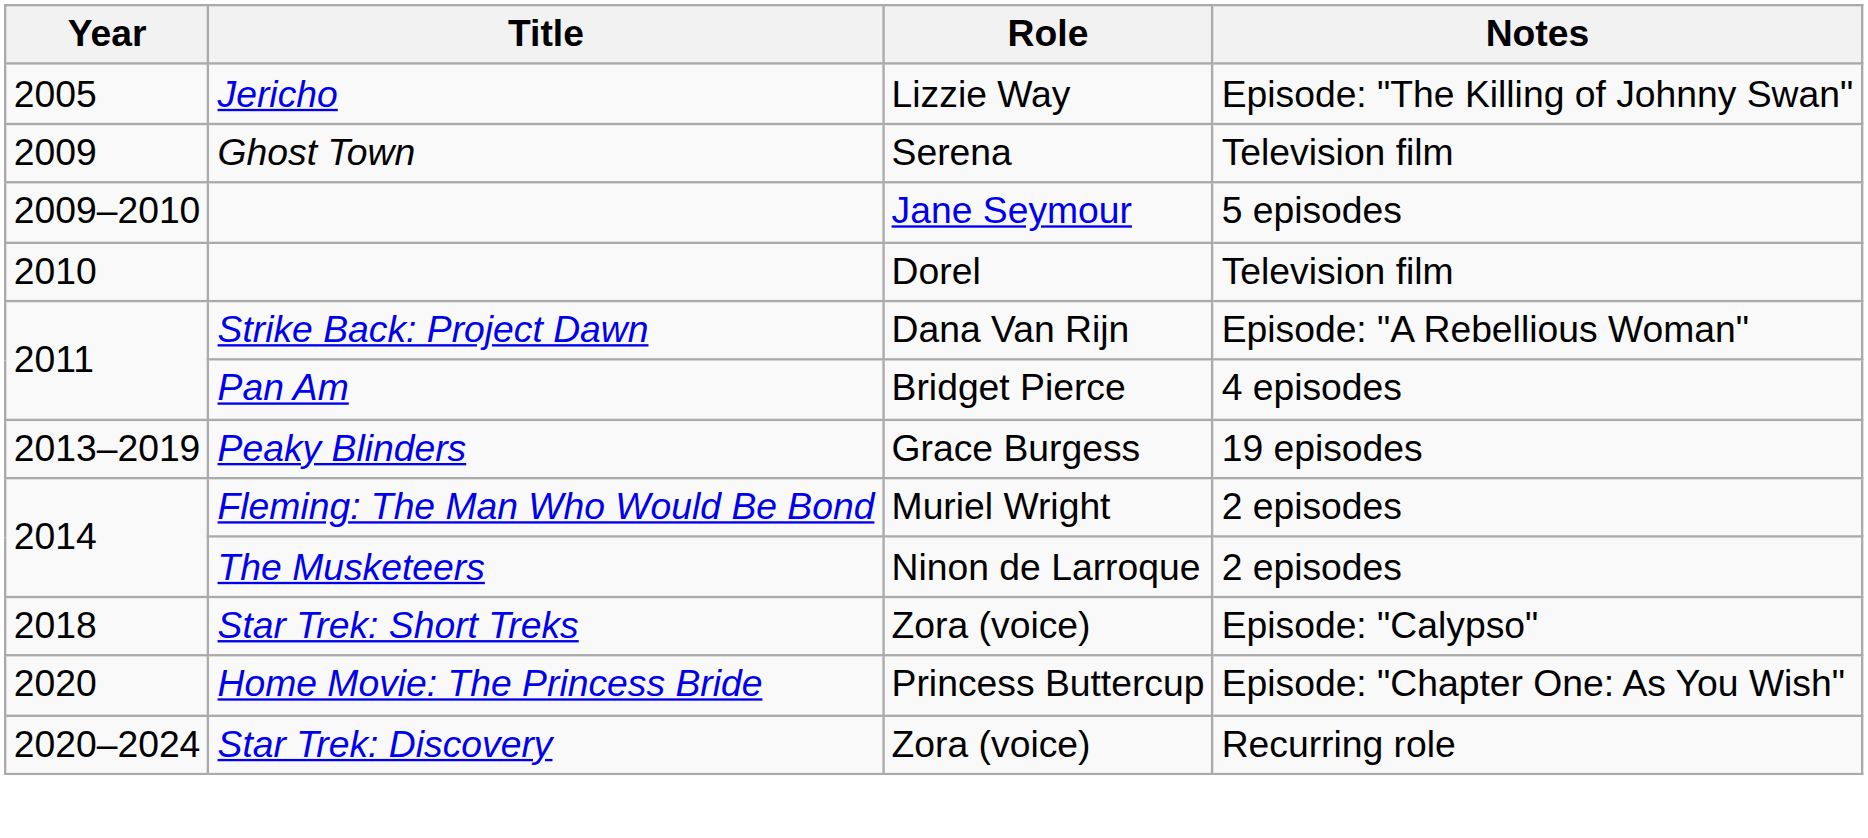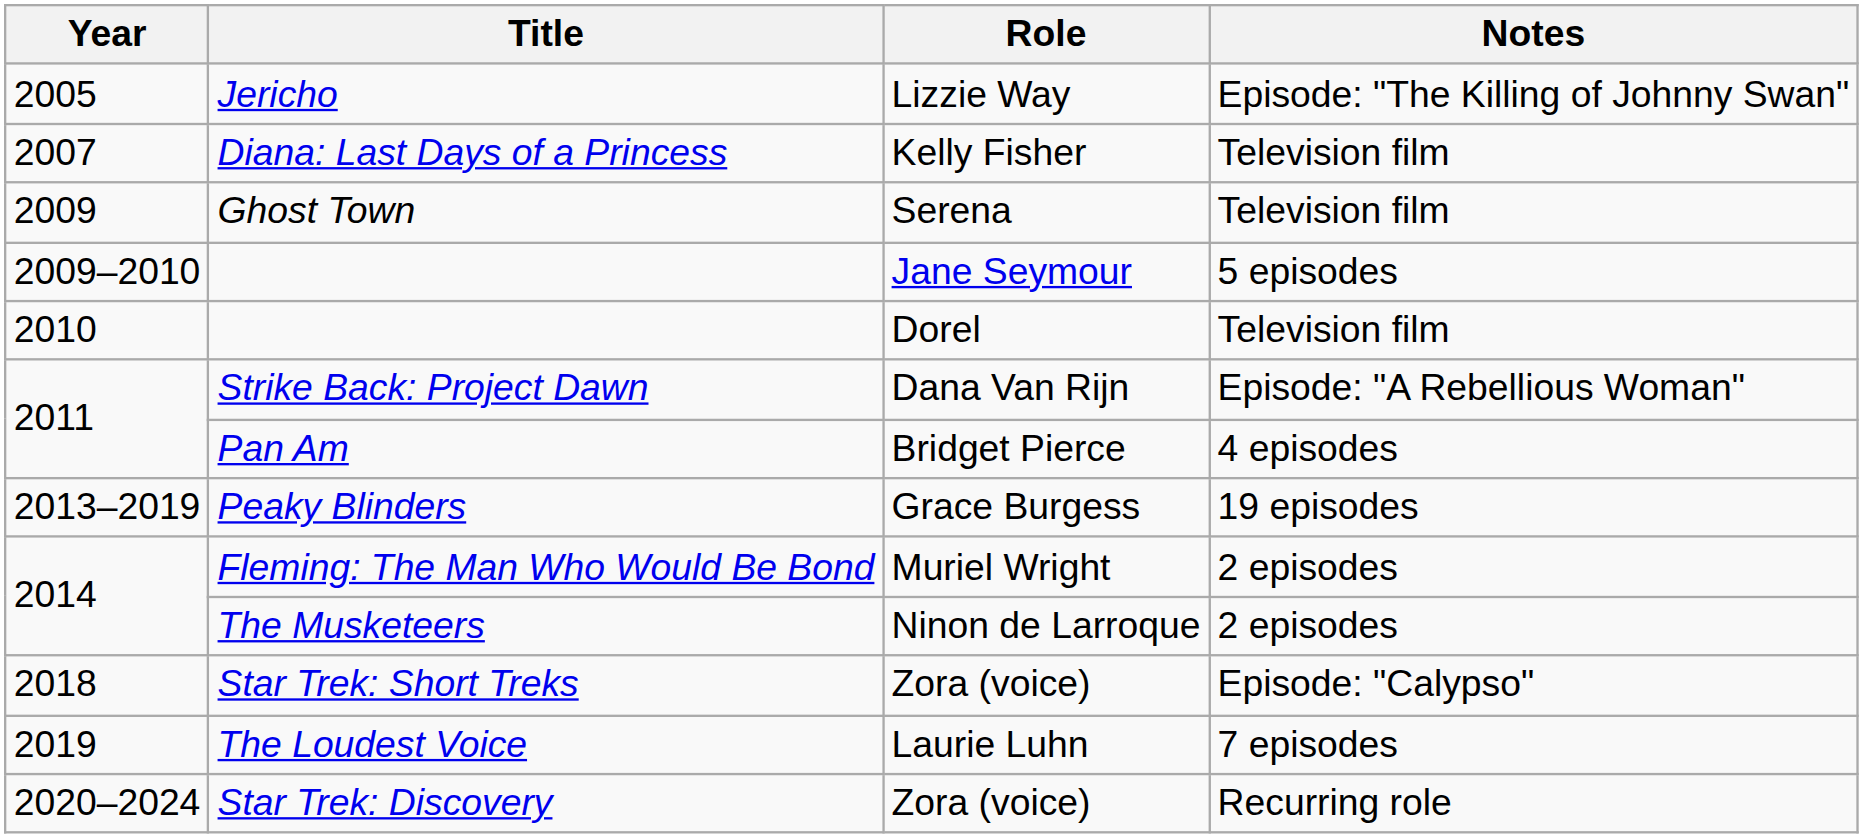+ row: 2007 | Diana: Last Days of a Princess | Kelly Fisher | Television film
+ row: 2019 | The Loudest Voice | Laurie Luhn | 7 episodes
- row: 2020 | Home Movie: The Princess Bride | Princess Buttercup | Episode: "Chapter One: As You Wish"
